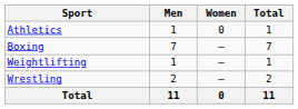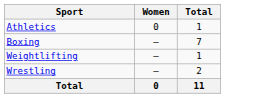- column: Men | 1 | 7 | 1 | 2 | 11
